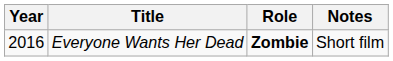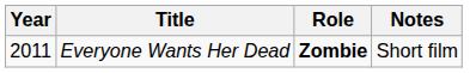Everyone Wants Her Dead | Year: 2016 -> 2011
